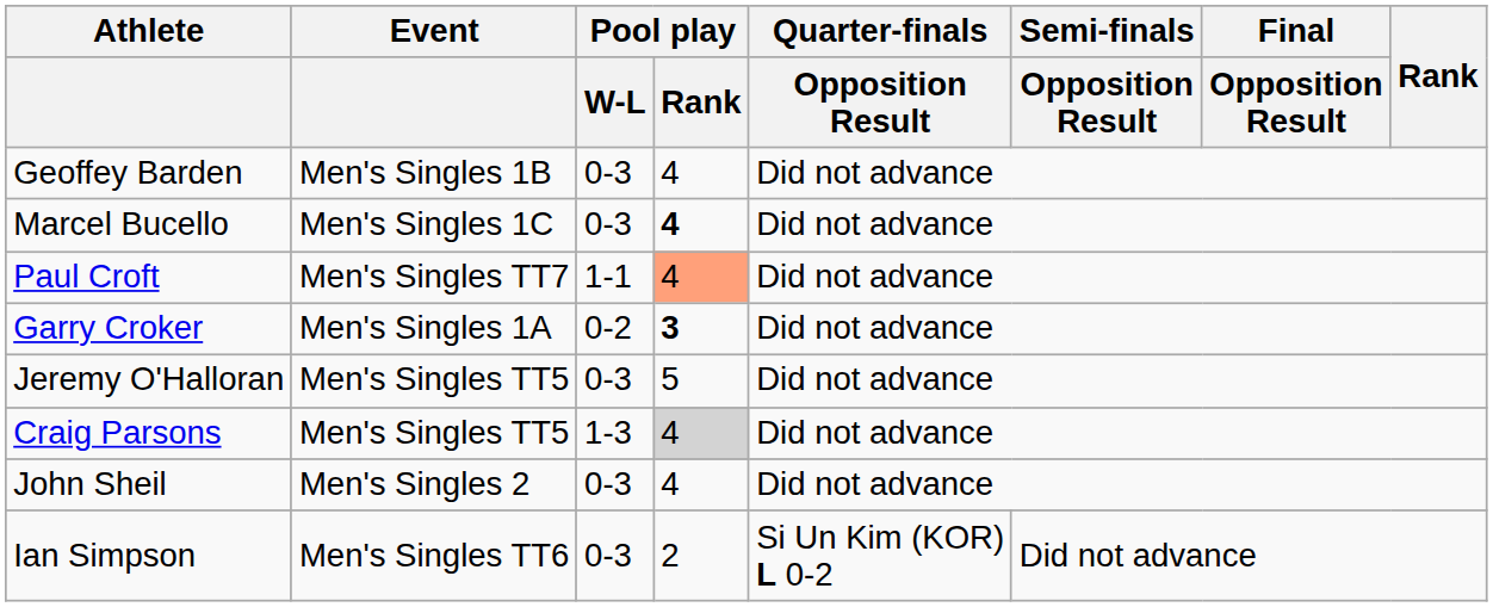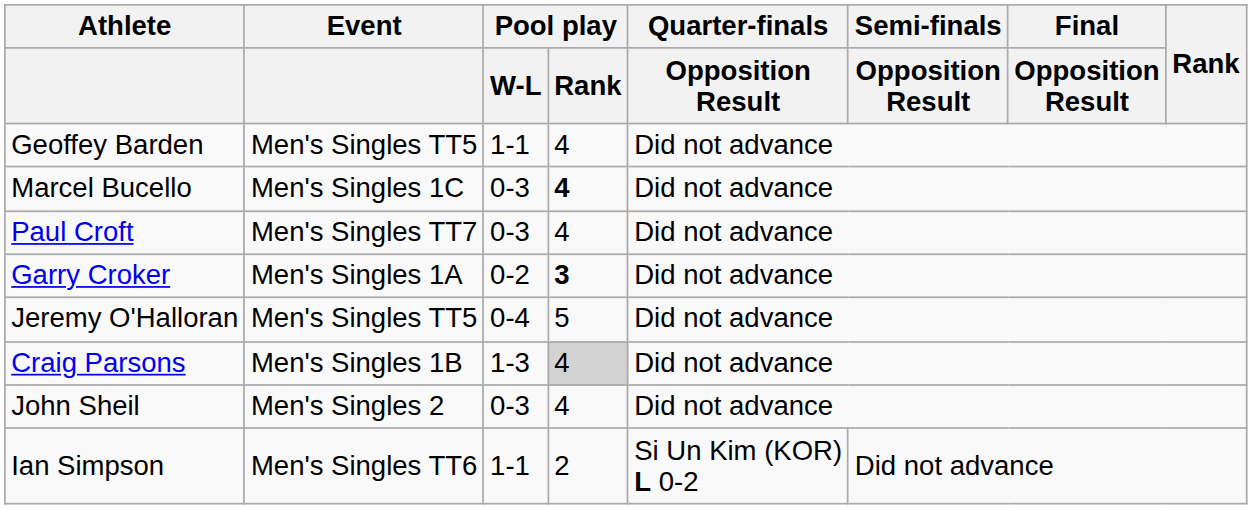Geoffey Barden | Event: Men's Singles 1B -> Men's Singles TT5
Geoffey Barden | Pool play / W-L: 0-3 -> 1-1
Paul Croft | Pool play / W-L: 1-1 -> 0-3
Paul Croft | Pool play / Rank: lightsalmon background -> no background
Jeremy O'Halloran | Pool play / W-L: 0-3 -> 0-4
Craig Parsons | Event: Men's Singles TT5 -> Men's Singles 1B
Ian Simpson | Pool play / W-L: 0-3 -> 1-1
